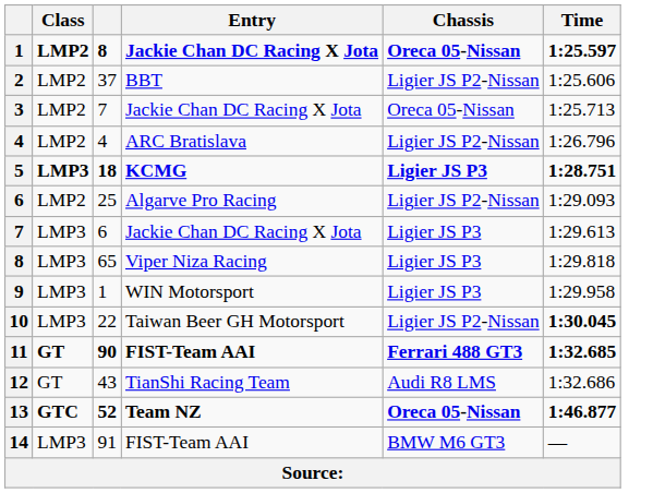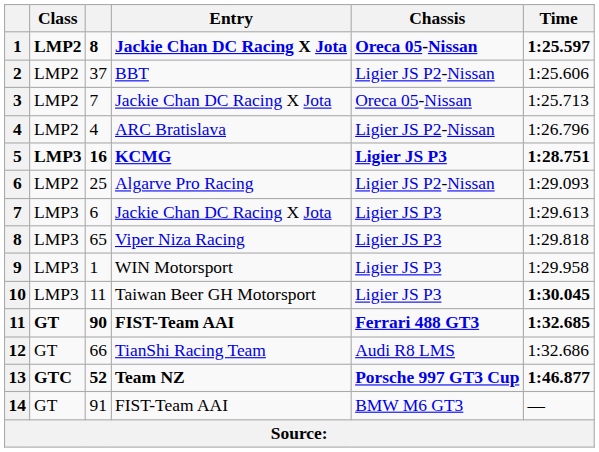5 | column 3: 18 -> 16
10 | column 3: 22 -> 11
10 | Chassis: Ligier JS P2-Nissan -> Ligier JS P3
12 | column 3: 43 -> 66
13 | Chassis: Oreca 05-Nissan -> Porsche 997 GT3 Cup
14 | Class: LMP3 -> GT
